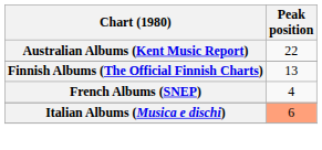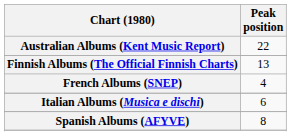Italian Albums (Musica e dischi) | Peak position: lightsalmon background -> no background
+ row: Spanish Albums (AFYVE) | 8
